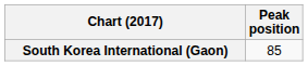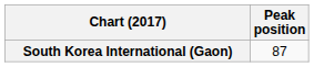South Korea International (Gaon) | Peak position: 85 -> 87
